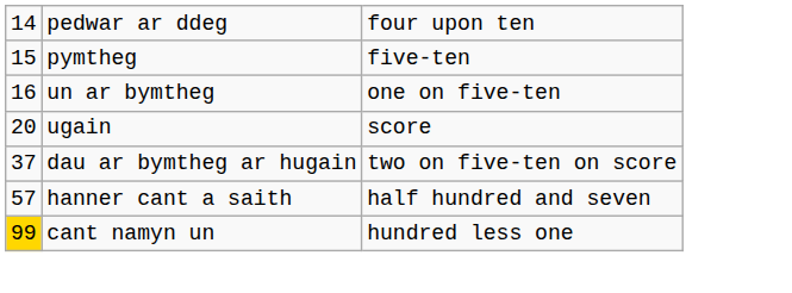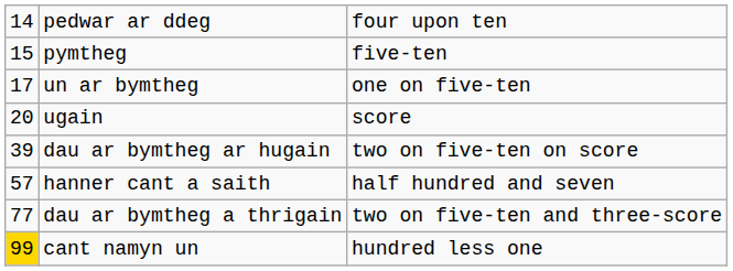un ar bymtheg | column 1: 16 -> 17
dau ar bymtheg ar hugain | column 1: 37 -> 39
+ row: 77 | dau ar bymtheg a thrigain | two on five-ten and three-score
